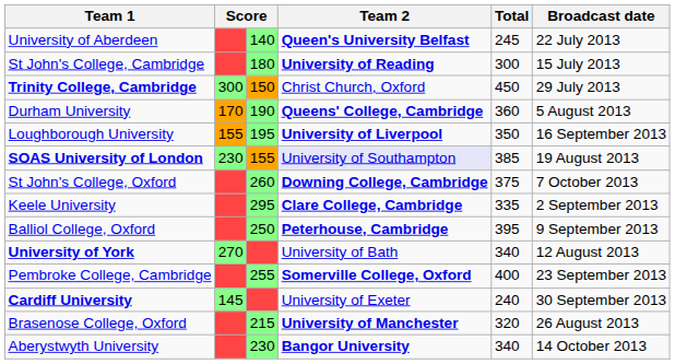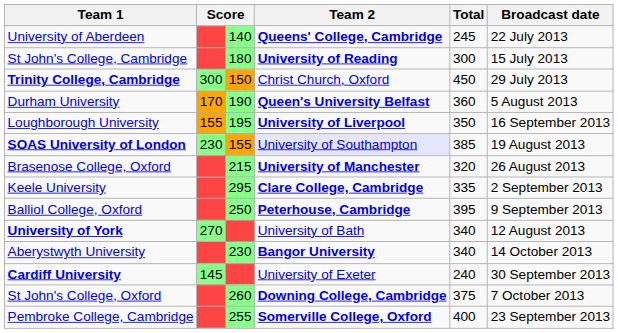University of Aberdeen | Team 2: Queen's University Belfast -> Queens' College, Cambridge
Durham University | Team 2: Queens' College, Cambridge -> Queen's University Belfast
rows swapped: Brasenose College, Oxford <-> St John's College, Oxford
rows swapped: Pembroke College, Cambridge <-> Aberystwyth University
